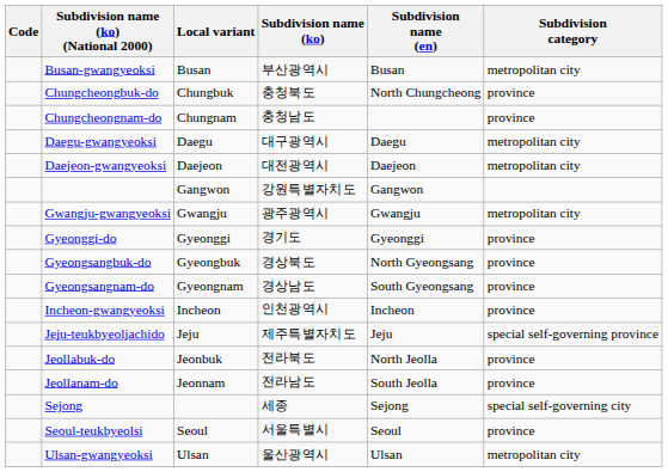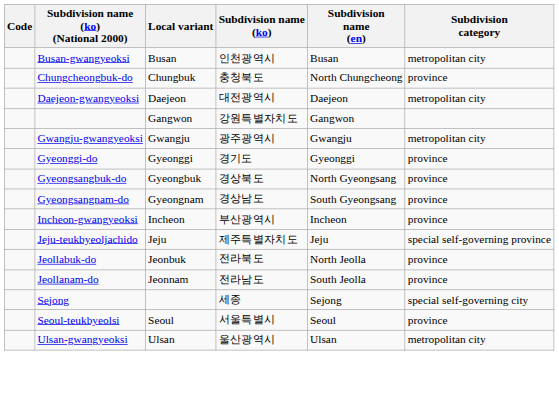Busan-gwangyeoksi | Subdivision name (ko): 부산광역시 -> 인천광역시
- row: Chungcheongnam-do | Chungnam | 충청남도 | province
- row: Daegu-gwangyeoksi | Daegu | 대구광역시 | Daegu | metropolitan city
Incheon-gwangyeoksi | Subdivision name (ko): 인천광역시 -> 부산광역시
